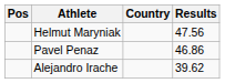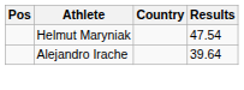Helmut Maryniak | Results: 47.56 -> 47.54
- row: Pavel Penaz | 46.86
Alejandro Irache | Results: 39.62 -> 39.64
